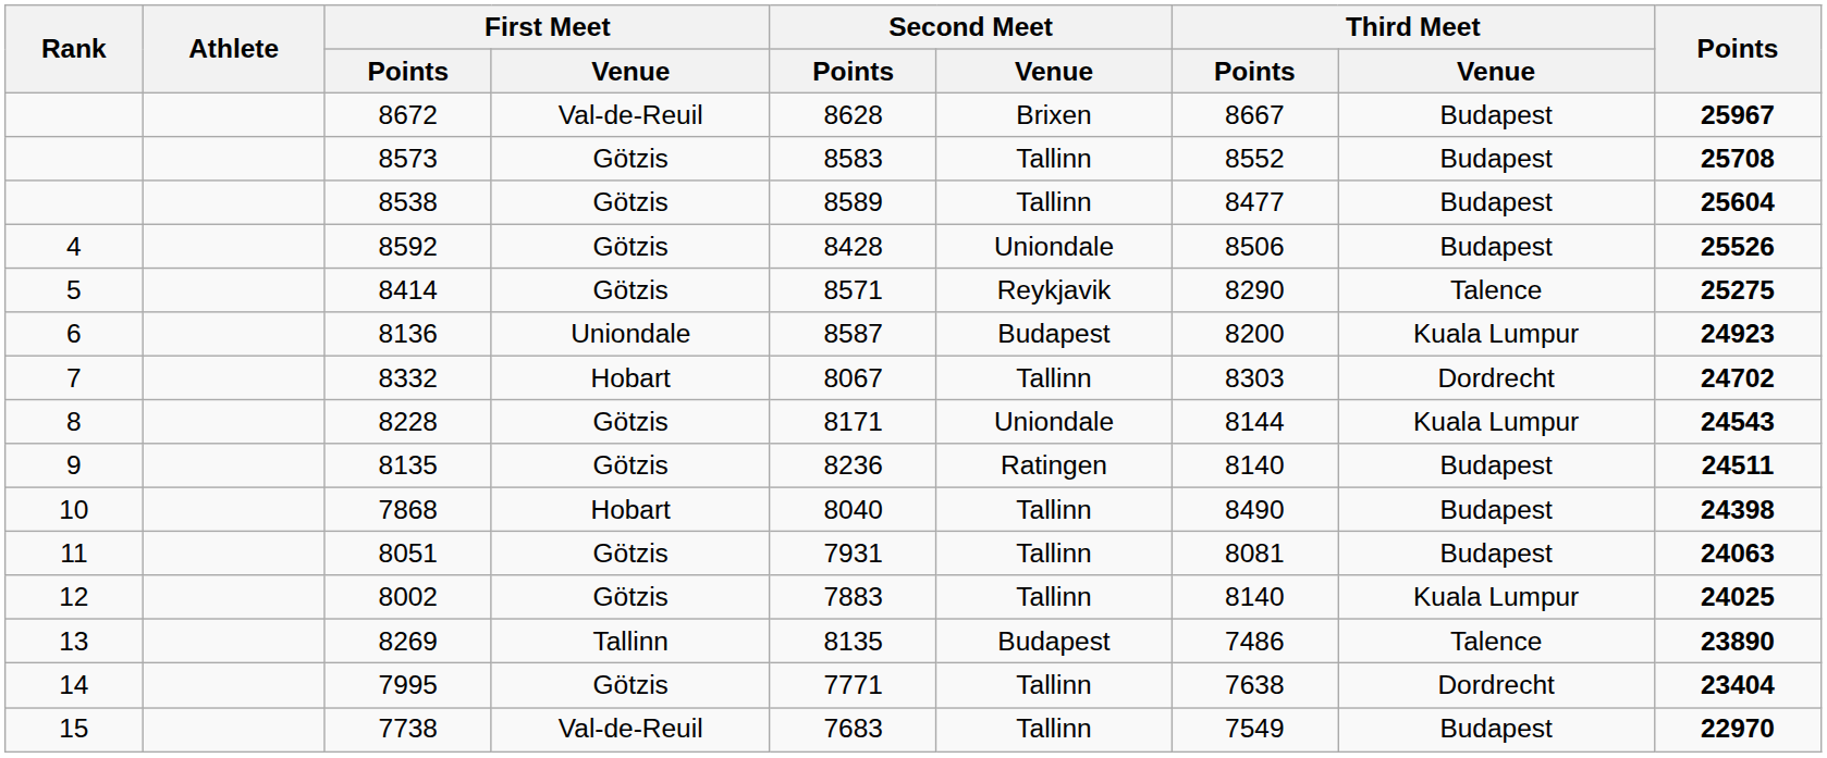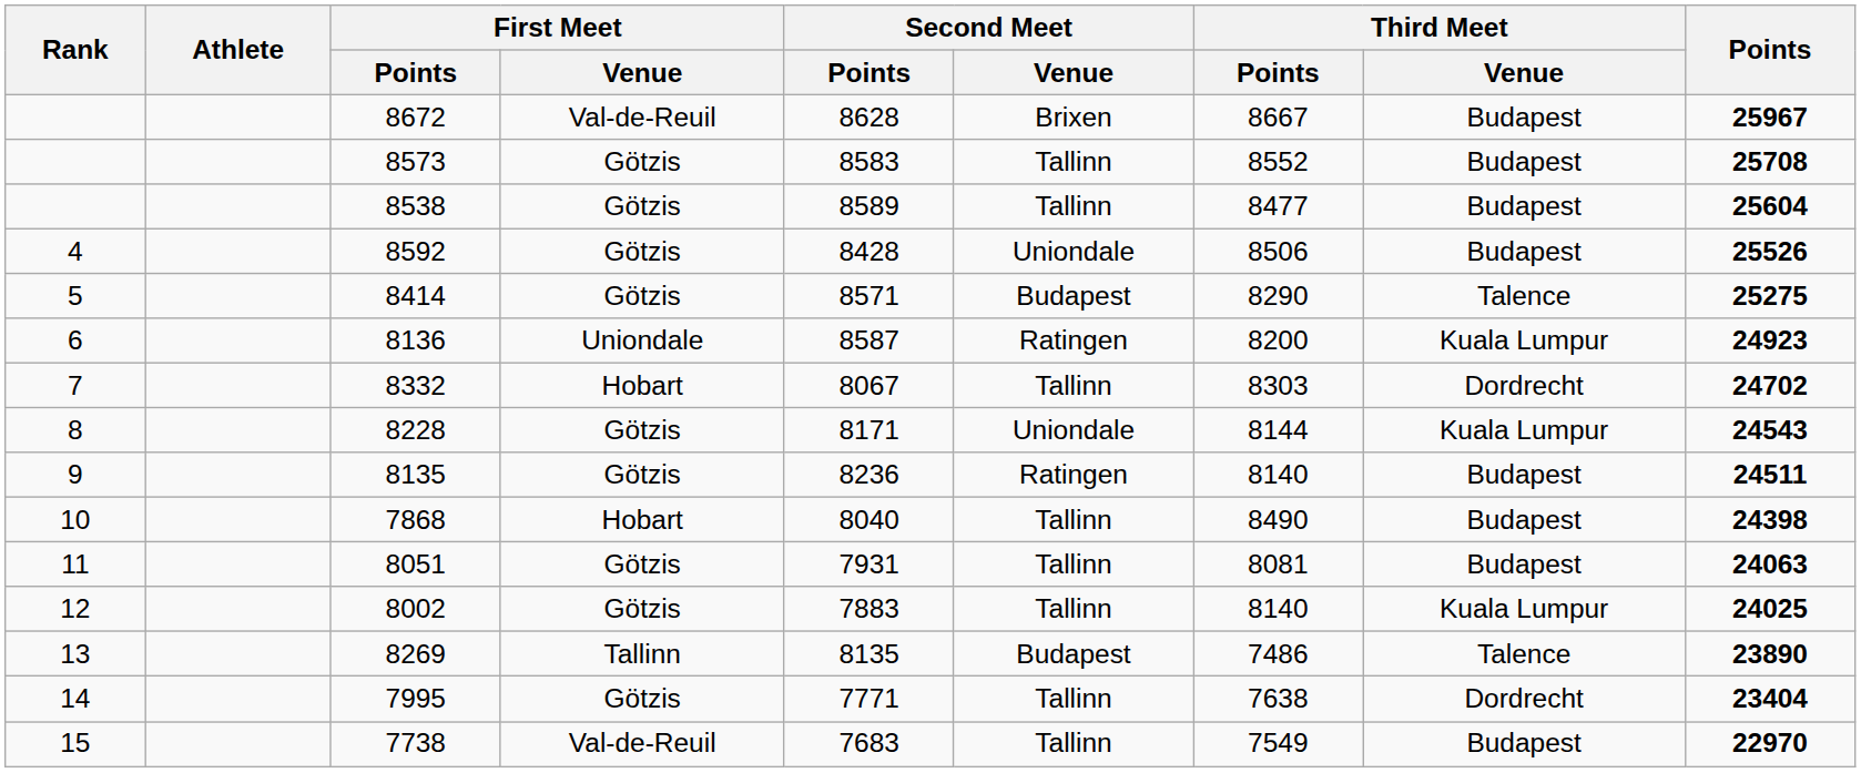8414 | Second Meet / Venue: Reykjavik -> Budapest
8136 | Second Meet / Venue: Budapest -> Ratingen
